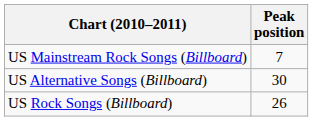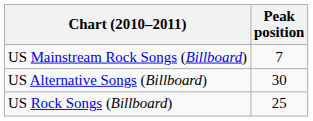US Rock Songs (Billboard) | Peak position: 26 -> 25
